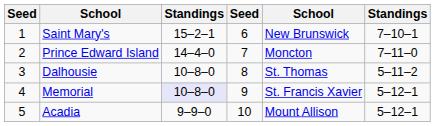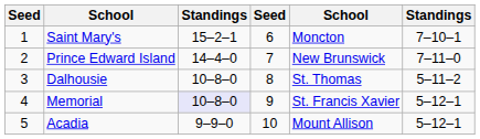Saint Mary's | column 5: New Brunswick -> Moncton
Prince Edward Island | column 5: Moncton -> New Brunswick
